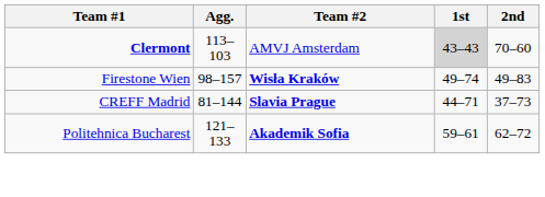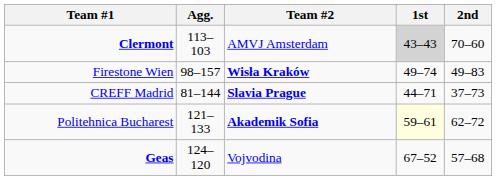Politehnica Bucharest | 1st: no background -> lightyellow background
+ row: Geas | 124–120 | Vojvodina | 67–52 | 57–68
